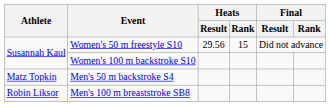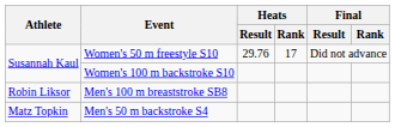Women's 50 m freestyle S10 | Heats / Result: 29.56 -> 29.76
Women's 50 m freestyle S10 | Heats / Rank: 15 -> 17
rows swapped: Men's 100 m breaststroke SB8 <-> Men's 50 m backstroke S4
